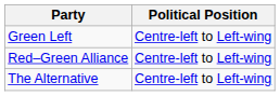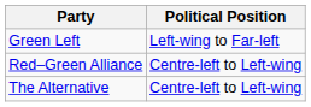Green Left | Political Position: Centre-left to Left-wing -> Left-wing to Far-left
